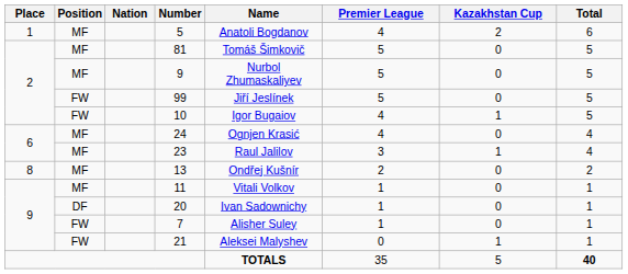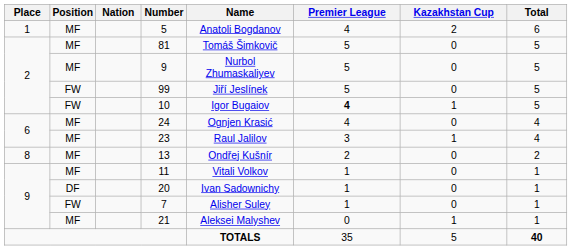10 | Premier League: normal -> bold
21 | Position: FW -> MF
